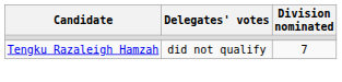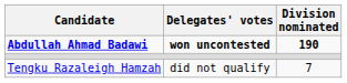+ row: Abdullah Ahmad Badawi | won uncontested | 190
